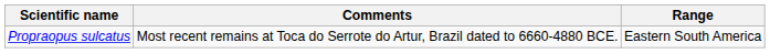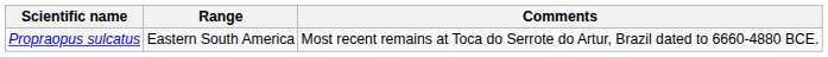columns swapped: Range <-> Comments
